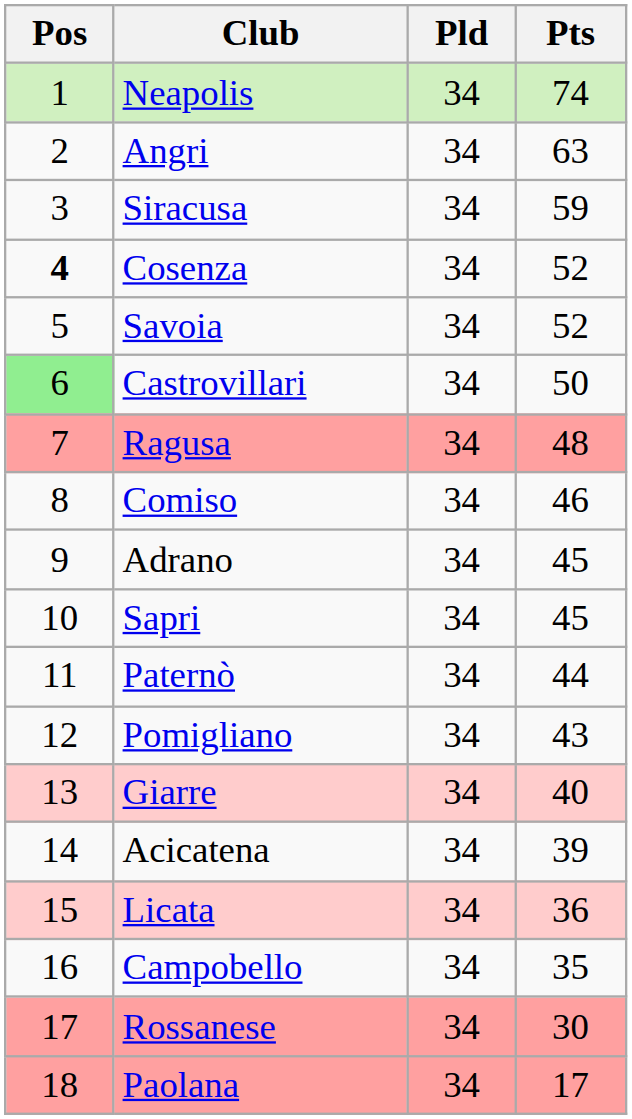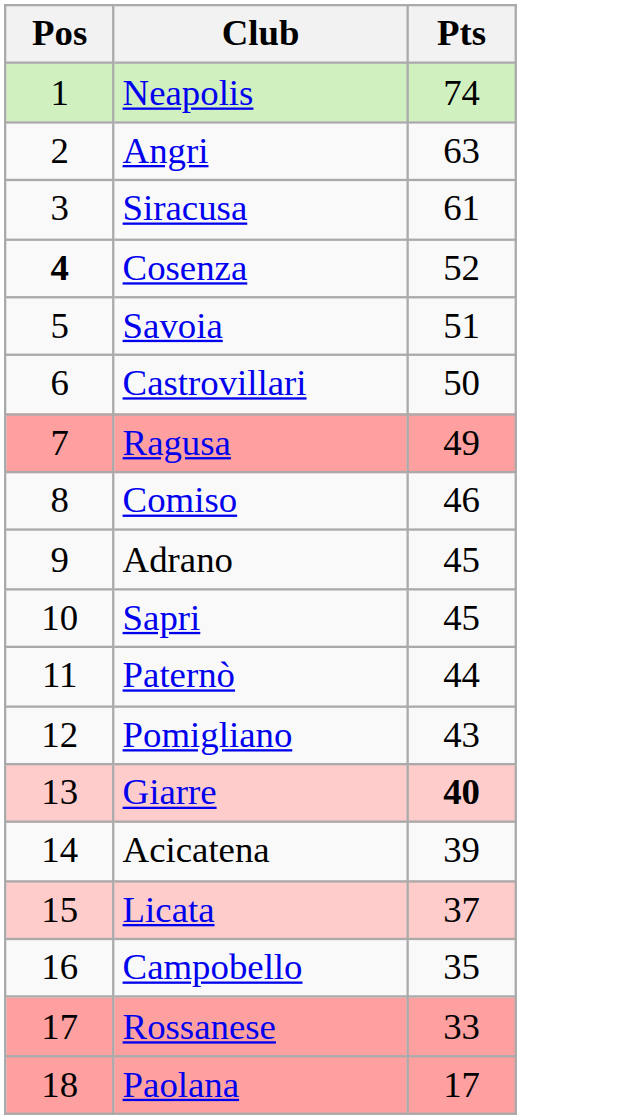- column: Pld | 34 | 34 | 34 | 34 | 34 | 34 | 34 | 34 | 34 | 34 | 34 | 34 | 34 | 34 | 34 | 34 | 34 | 34
Siracusa | Pts: 59 -> 61
Savoia | Pts: 52 -> 51
Castrovillari | Pos: lightgreen background -> no background
Ragusa | Pts: 48 -> 49
Giarre | Pts: normal -> bold
Licata | Pts: 36 -> 37
Rossanese | Pts: 30 -> 33
